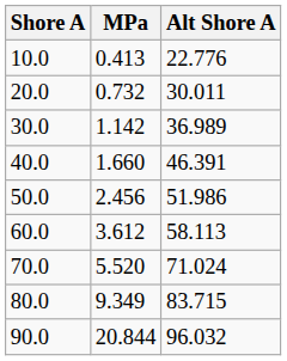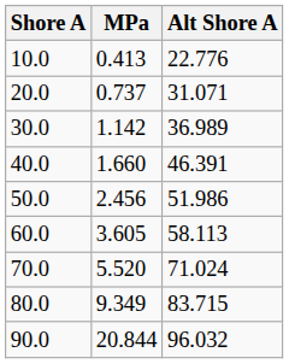20.0 | MPa: 0.732 -> 0.737
20.0 | Alt Shore A: 30.011 -> 31.071
60.0 | MPa: 3.612 -> 3.605
